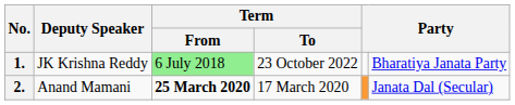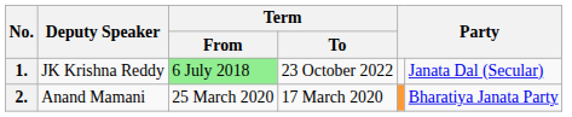1. | column 6: Bharatiya Janata Party -> Janata Dal (Secular)
2. | Term / From: bold -> normal
2. | column 6: Janata Dal (Secular) -> Bharatiya Janata Party
